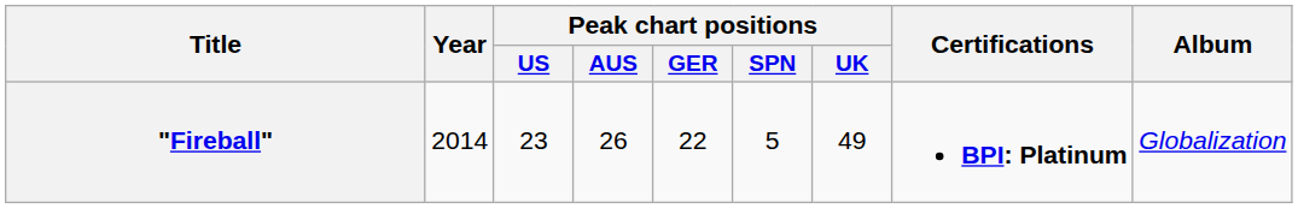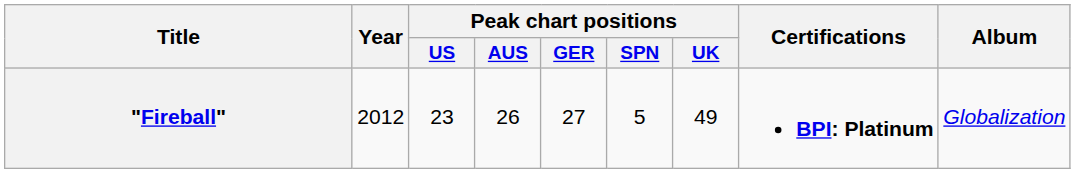"Fireball" | Year: 2014 -> 2012
"Fireball" | Peak chart positions / GER: 22 -> 27
